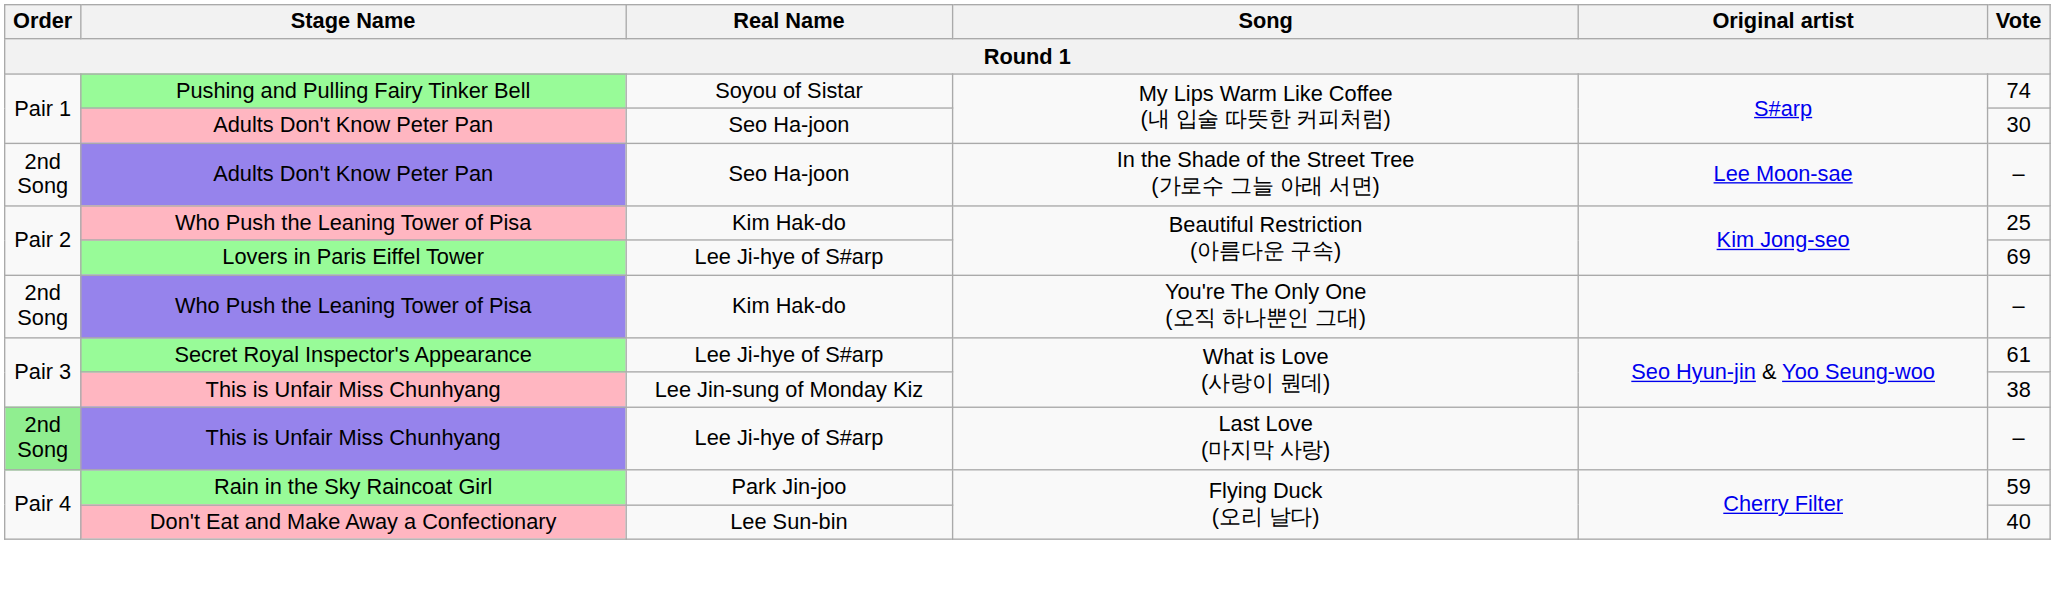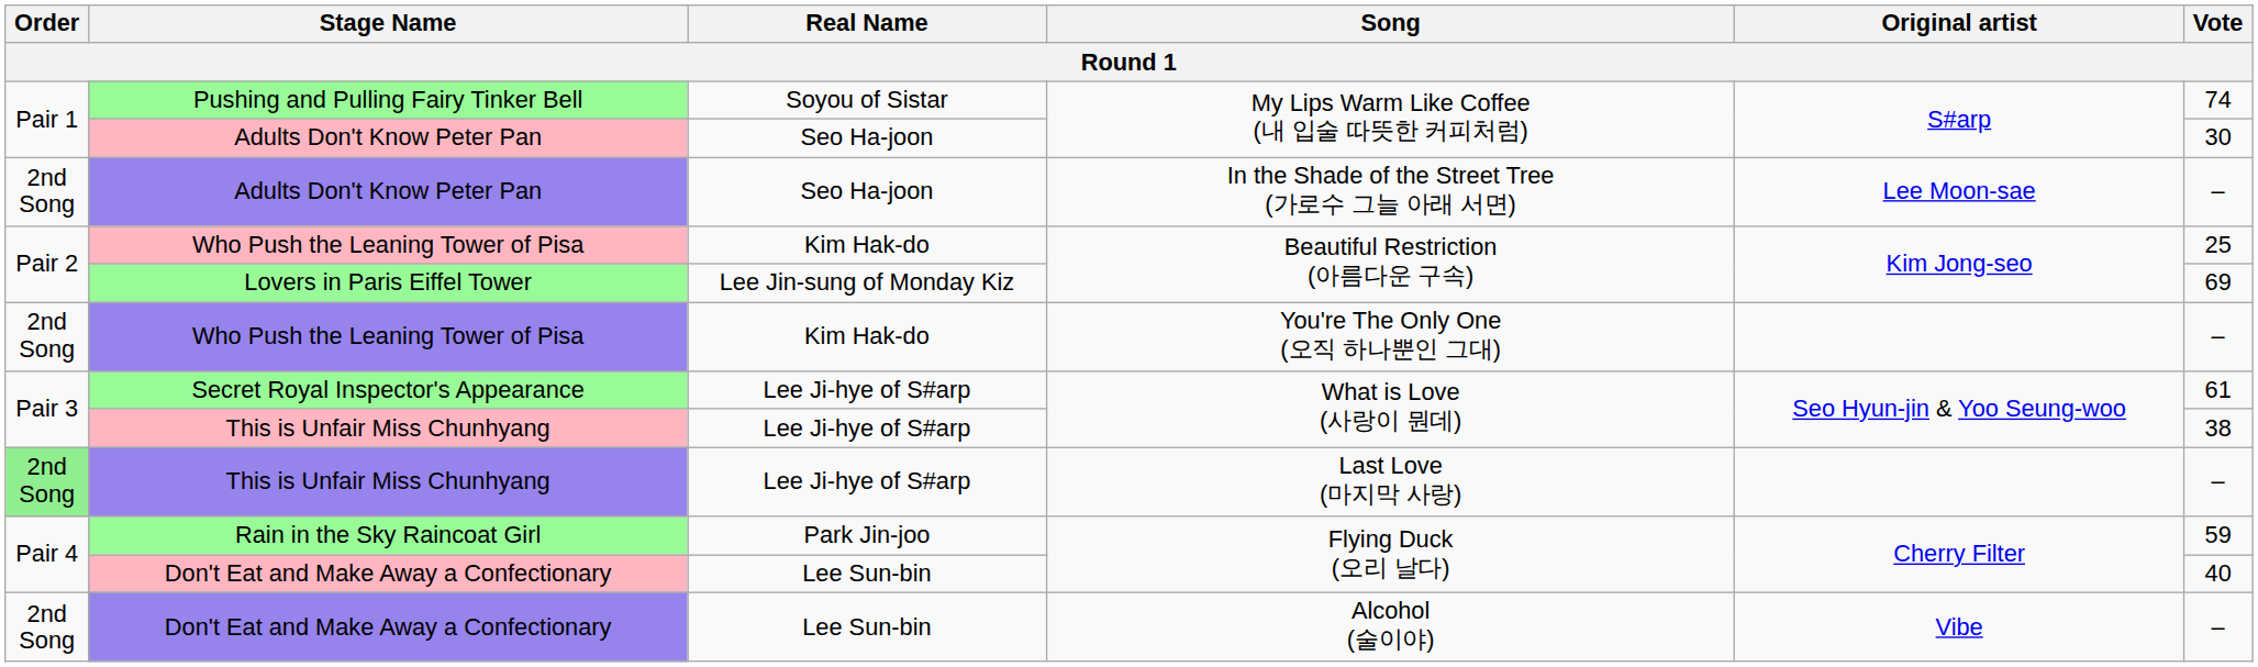Lovers in Paris Eiffel Tower | Real Name: Lee Ji-hye of S#arp -> Lee Jin-sung of Monday Kiz
This is Unfair Miss Chunhyang / What is Love (사랑이 뭔데) | Real Name: Lee Jin-sung of Monday Kiz -> Lee Ji-hye of S#arp
+ row: 2nd Song | Don't Eat and Make Away a Confectionary | Lee Sun-bin | Alcohol (술이야) | Vibe | –
